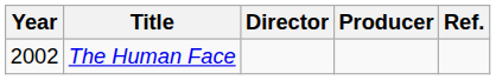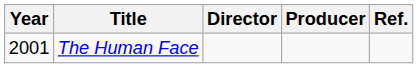The Human Face | Year: 2002 -> 2001
